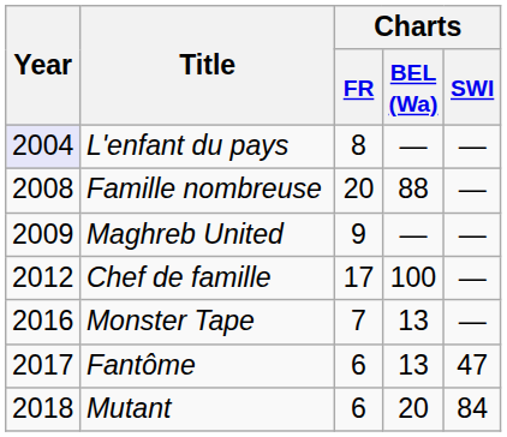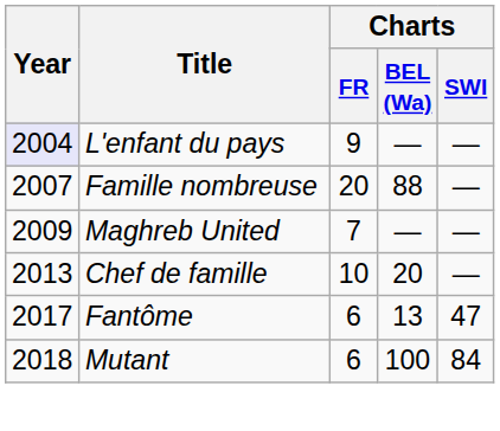L'enfant du pays | Charts / FR: 8 -> 9
Famille nombreuse | Year: 2008 -> 2007
Maghreb United | Charts / FR: 9 -> 7
Chef de famille | Year: 2012 -> 2013
Chef de famille | Charts / FR: 17 -> 10
Chef de famille | Charts / BEL (Wa): 100 -> 20
- row: 2016 | Monster Tape | 7 | 13 | —
Mutant | Charts / BEL (Wa): 20 -> 100
